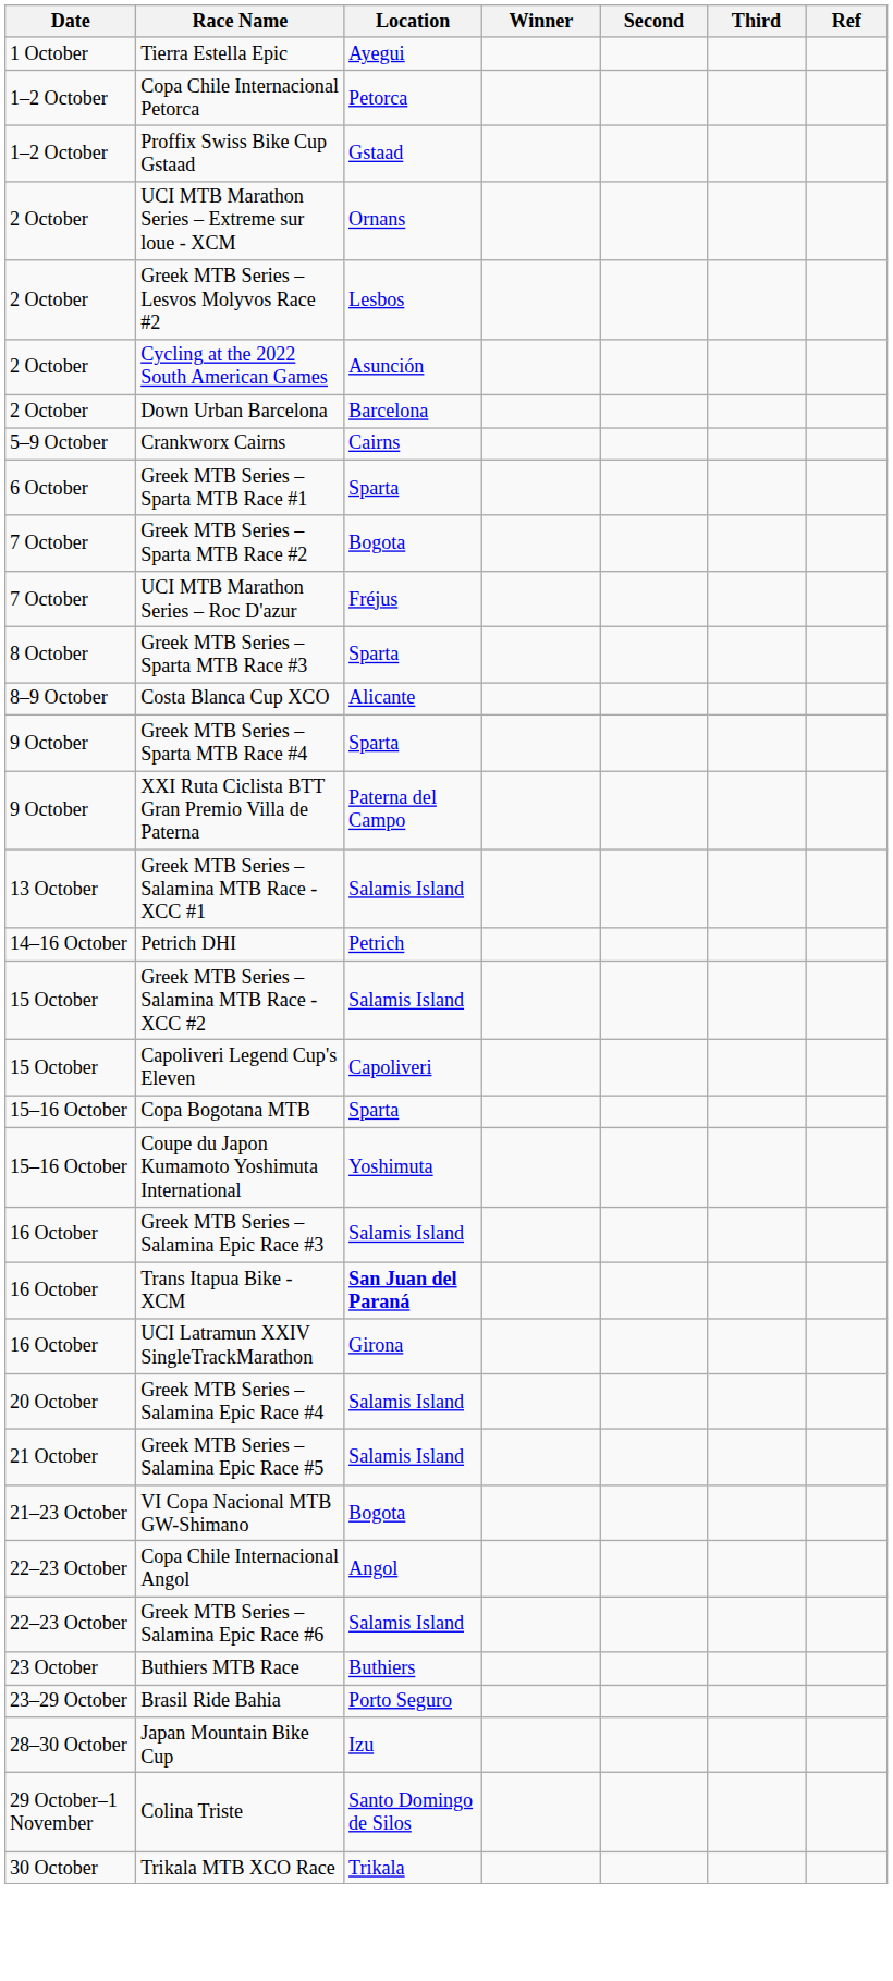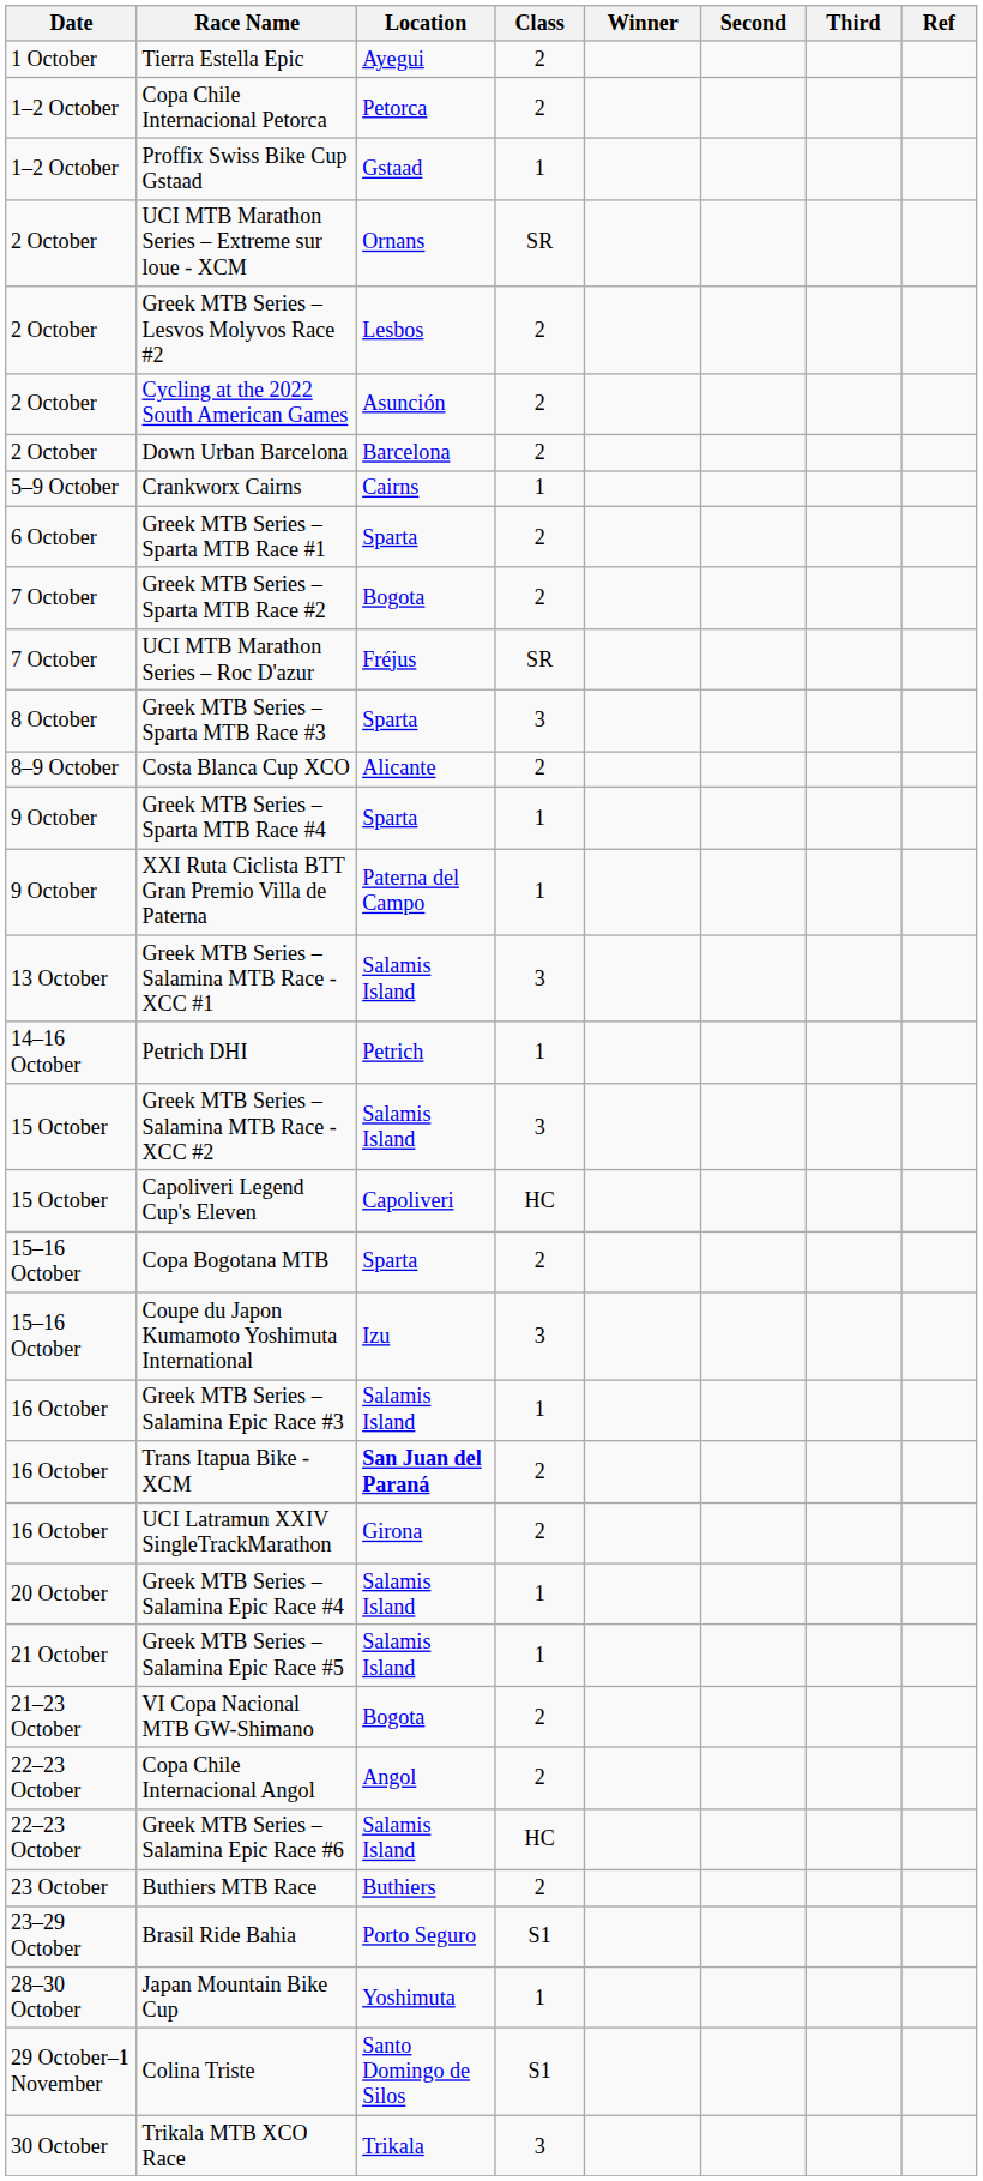+ column: Class | 2 | 2 | 1 | SR | 2 | 2 | 2 | 1 | 2 | 2 | SR | 3 | 2 | 1 | 1 | 3 | 1 | 3 | HC | 2 | 3 | 1 | 2 | 2 | 1 | 1 | 2 | 2 | HC | 2 | S1 | 1 | S1 | 3
Coupe du Japon Kumamoto Yoshimuta International | Location: Yoshimuta -> Izu
Japan Mountain Bike Cup | Location: Izu -> Yoshimuta
